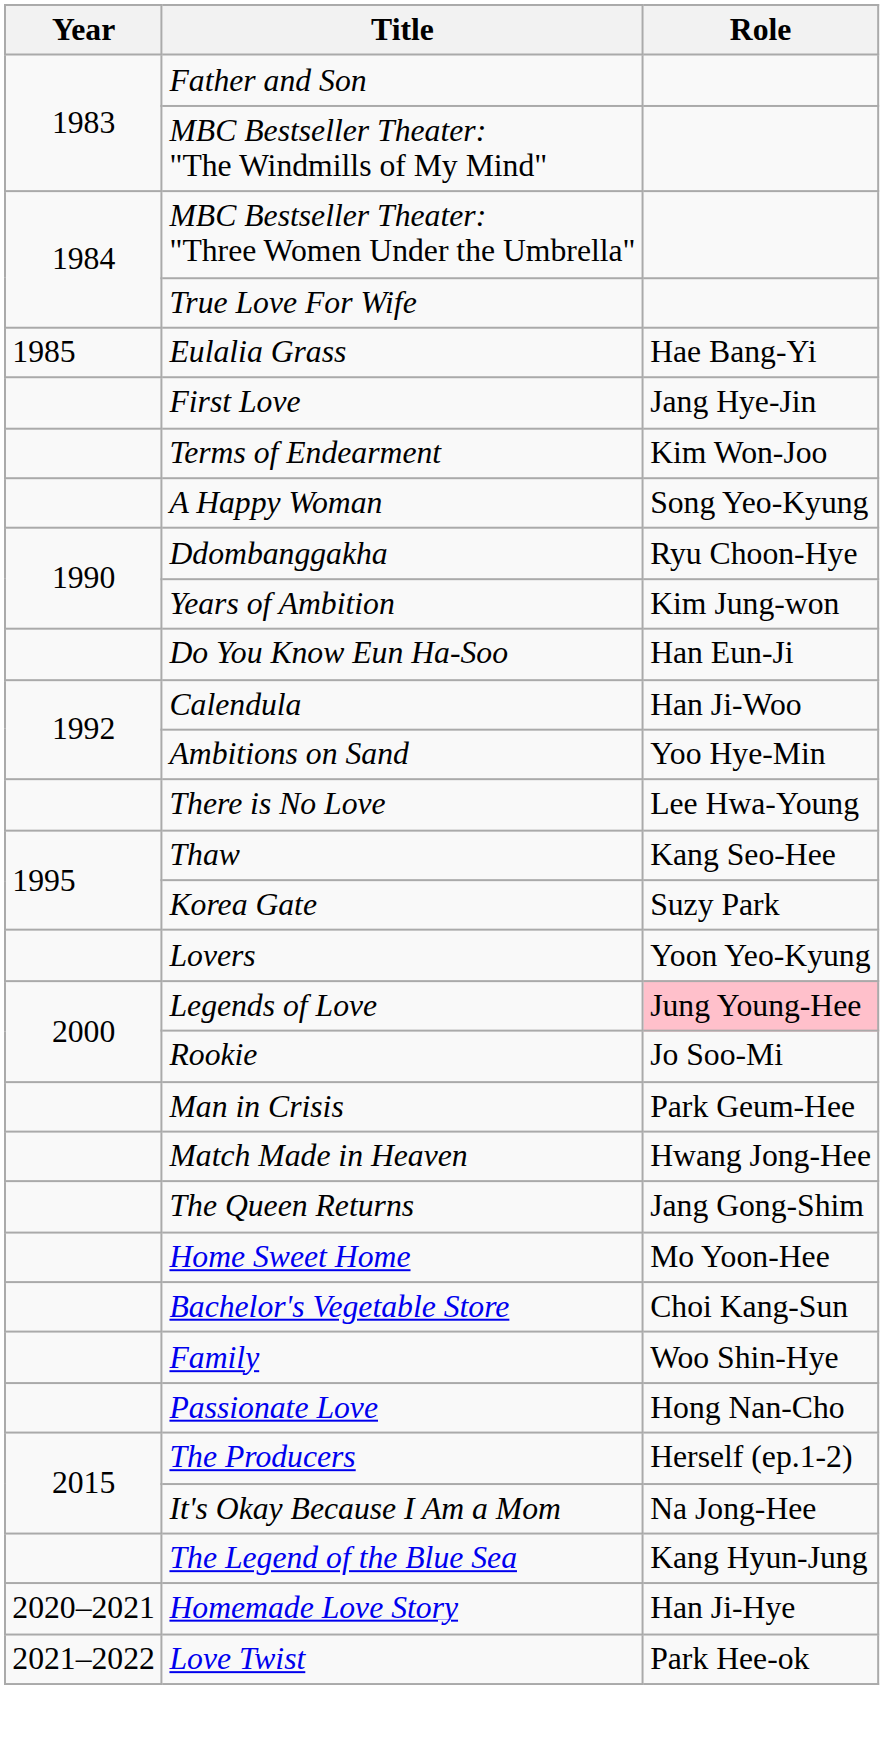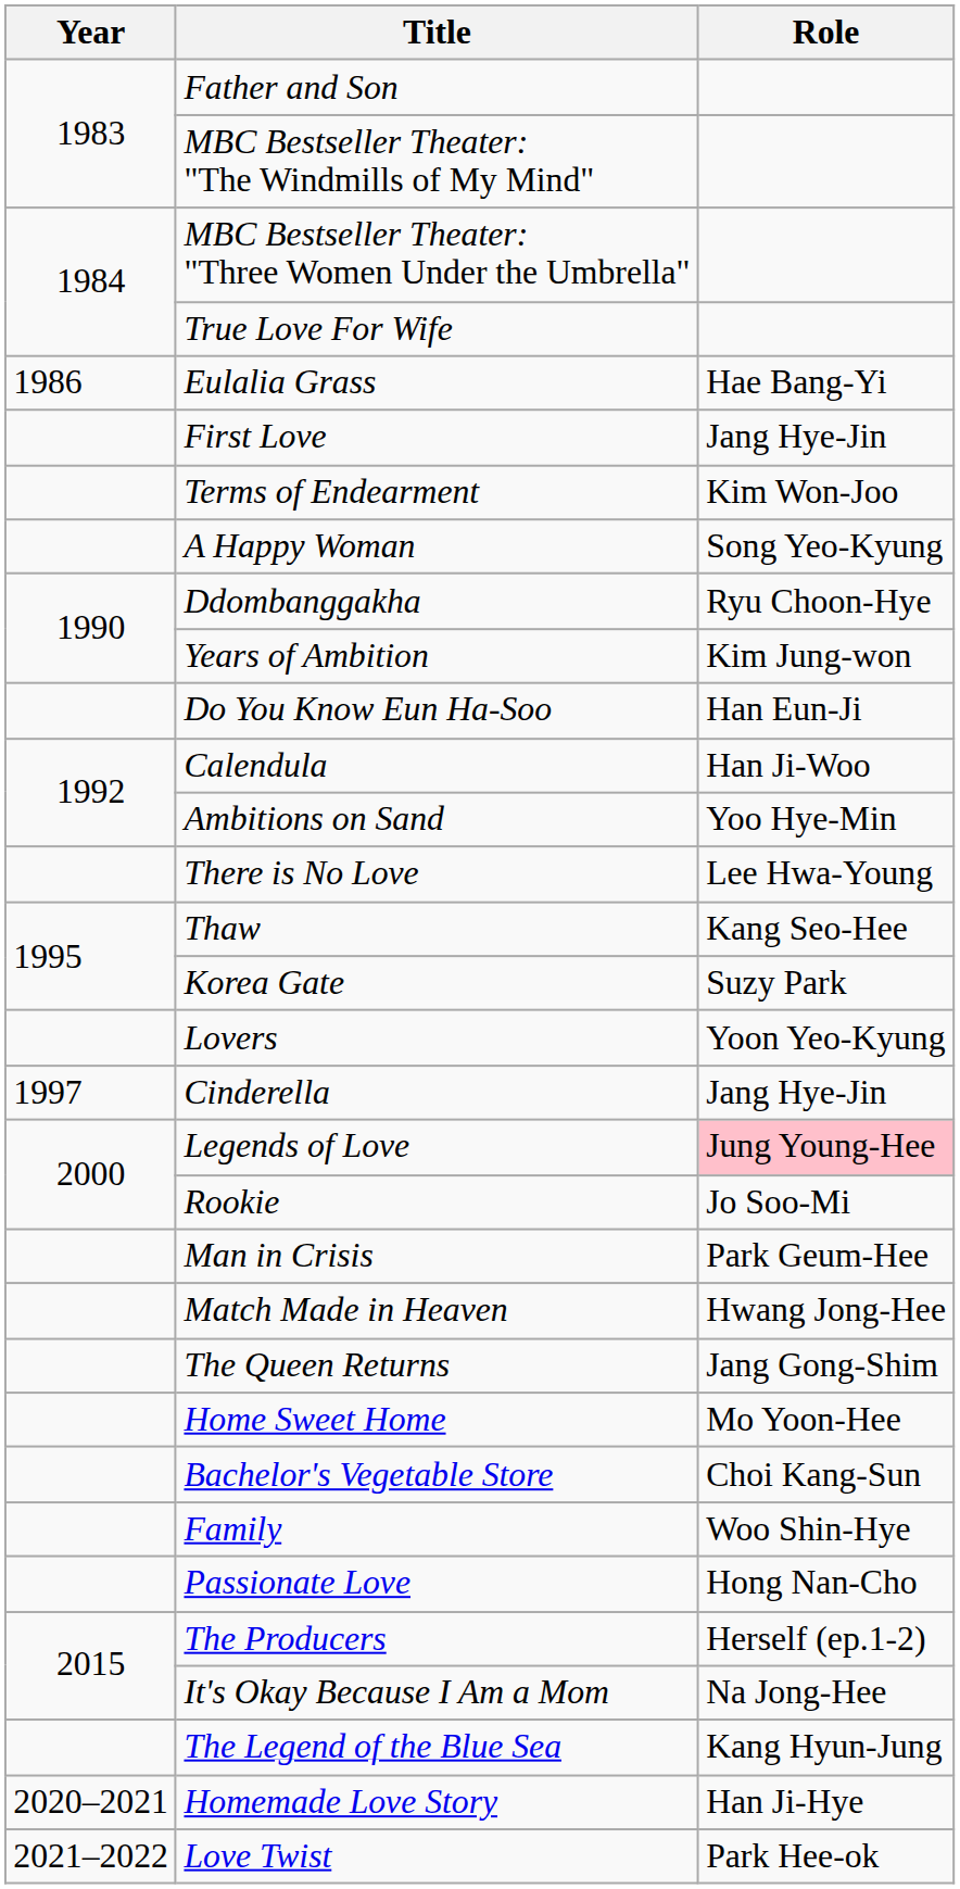Eulalia Grass | Year: 1985 -> 1986
+ row: 1997 | Cinderella | Jang Hye-Jin
